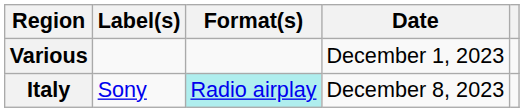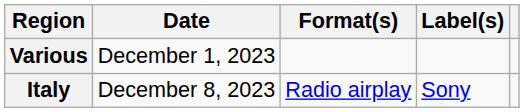columns swapped: Date <-> Label(s)
Italy | Format(s): paleturquoise background -> no background
